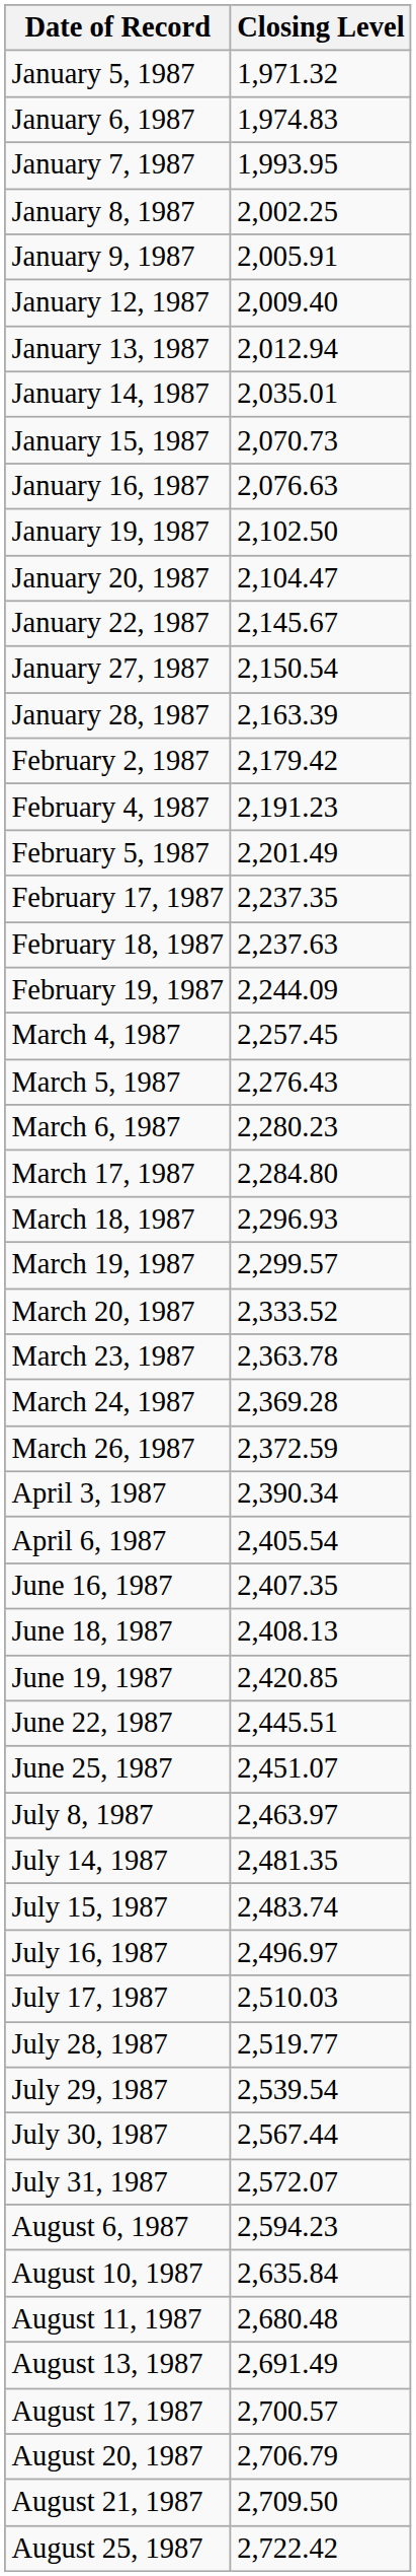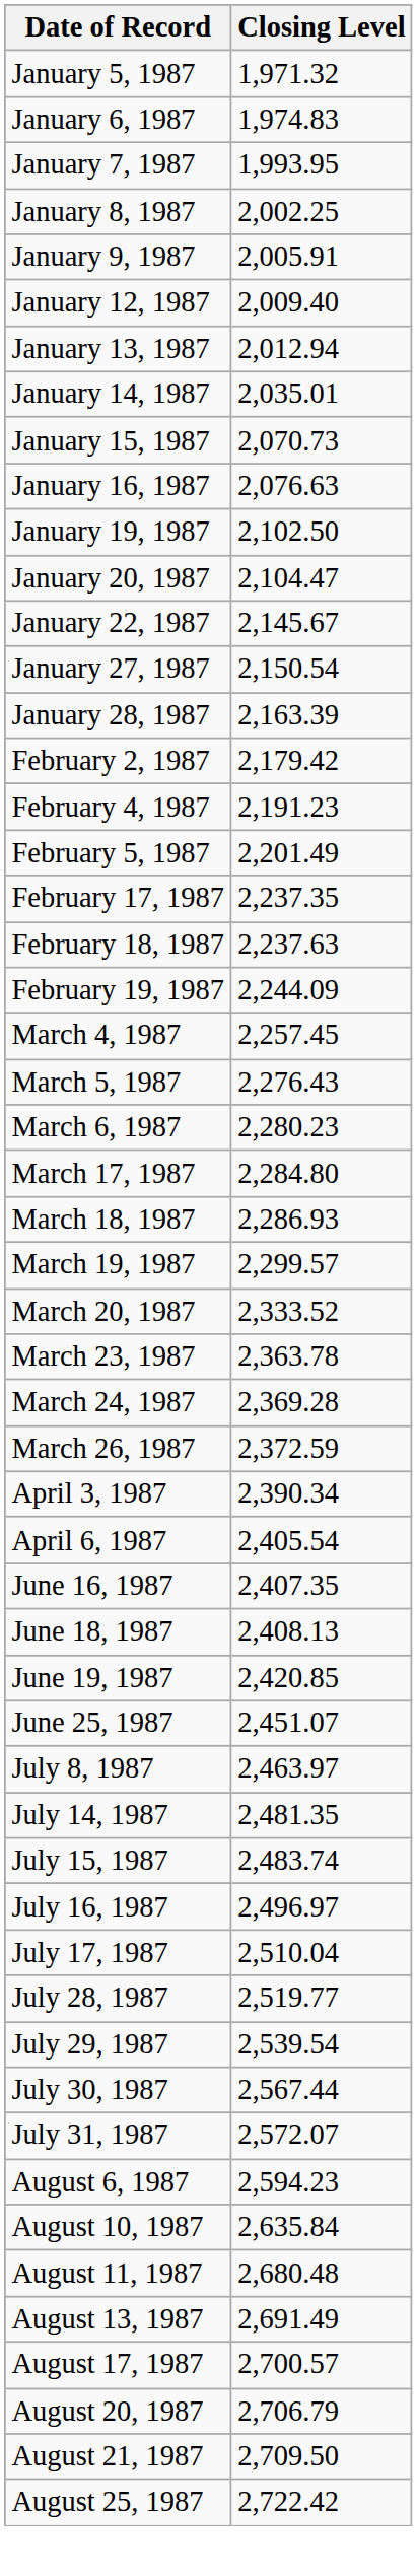March 18, 1987 | Closing Level: 2,296.93 -> 2,286.93
- row: June 22, 1987 | 2,445.51
July 17, 1987 | Closing Level: 2,510.03 -> 2,510.04
